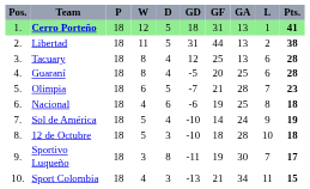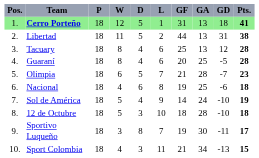columns swapped: L <-> GD
